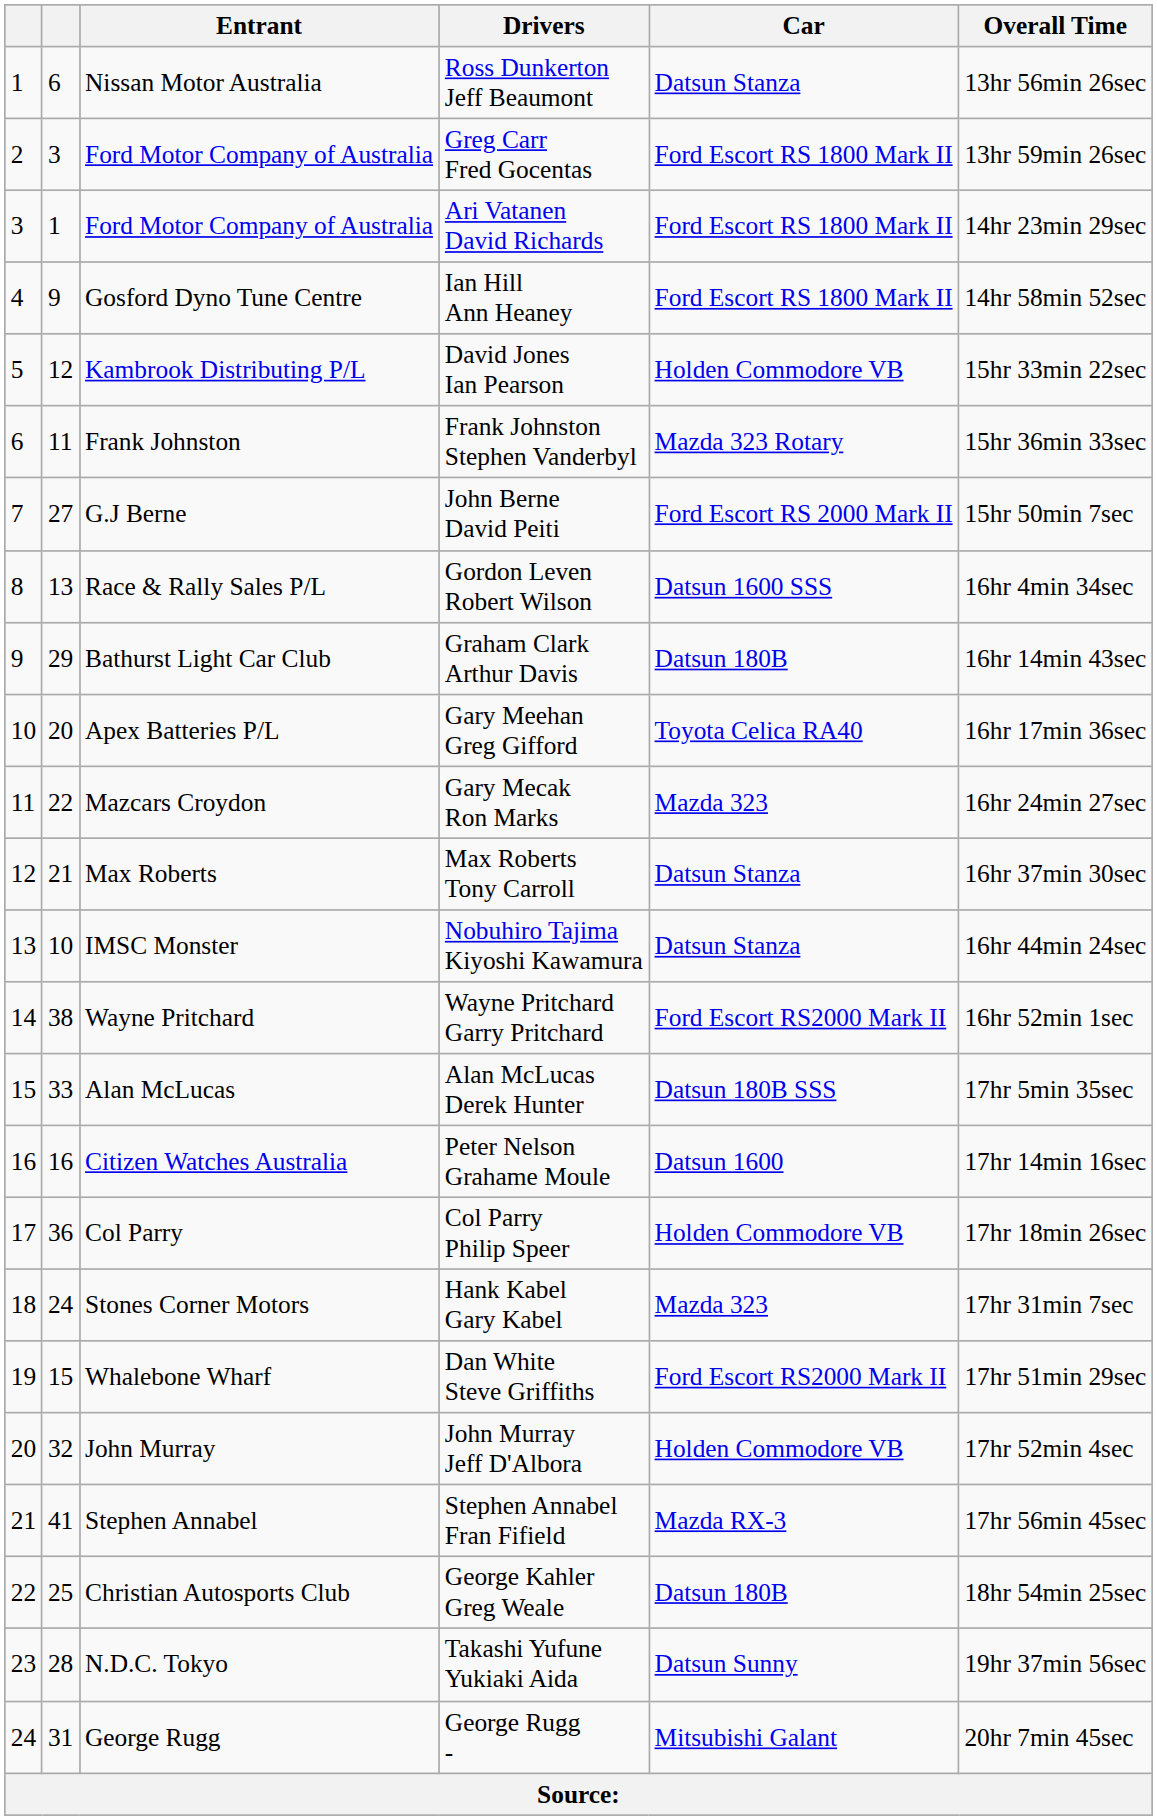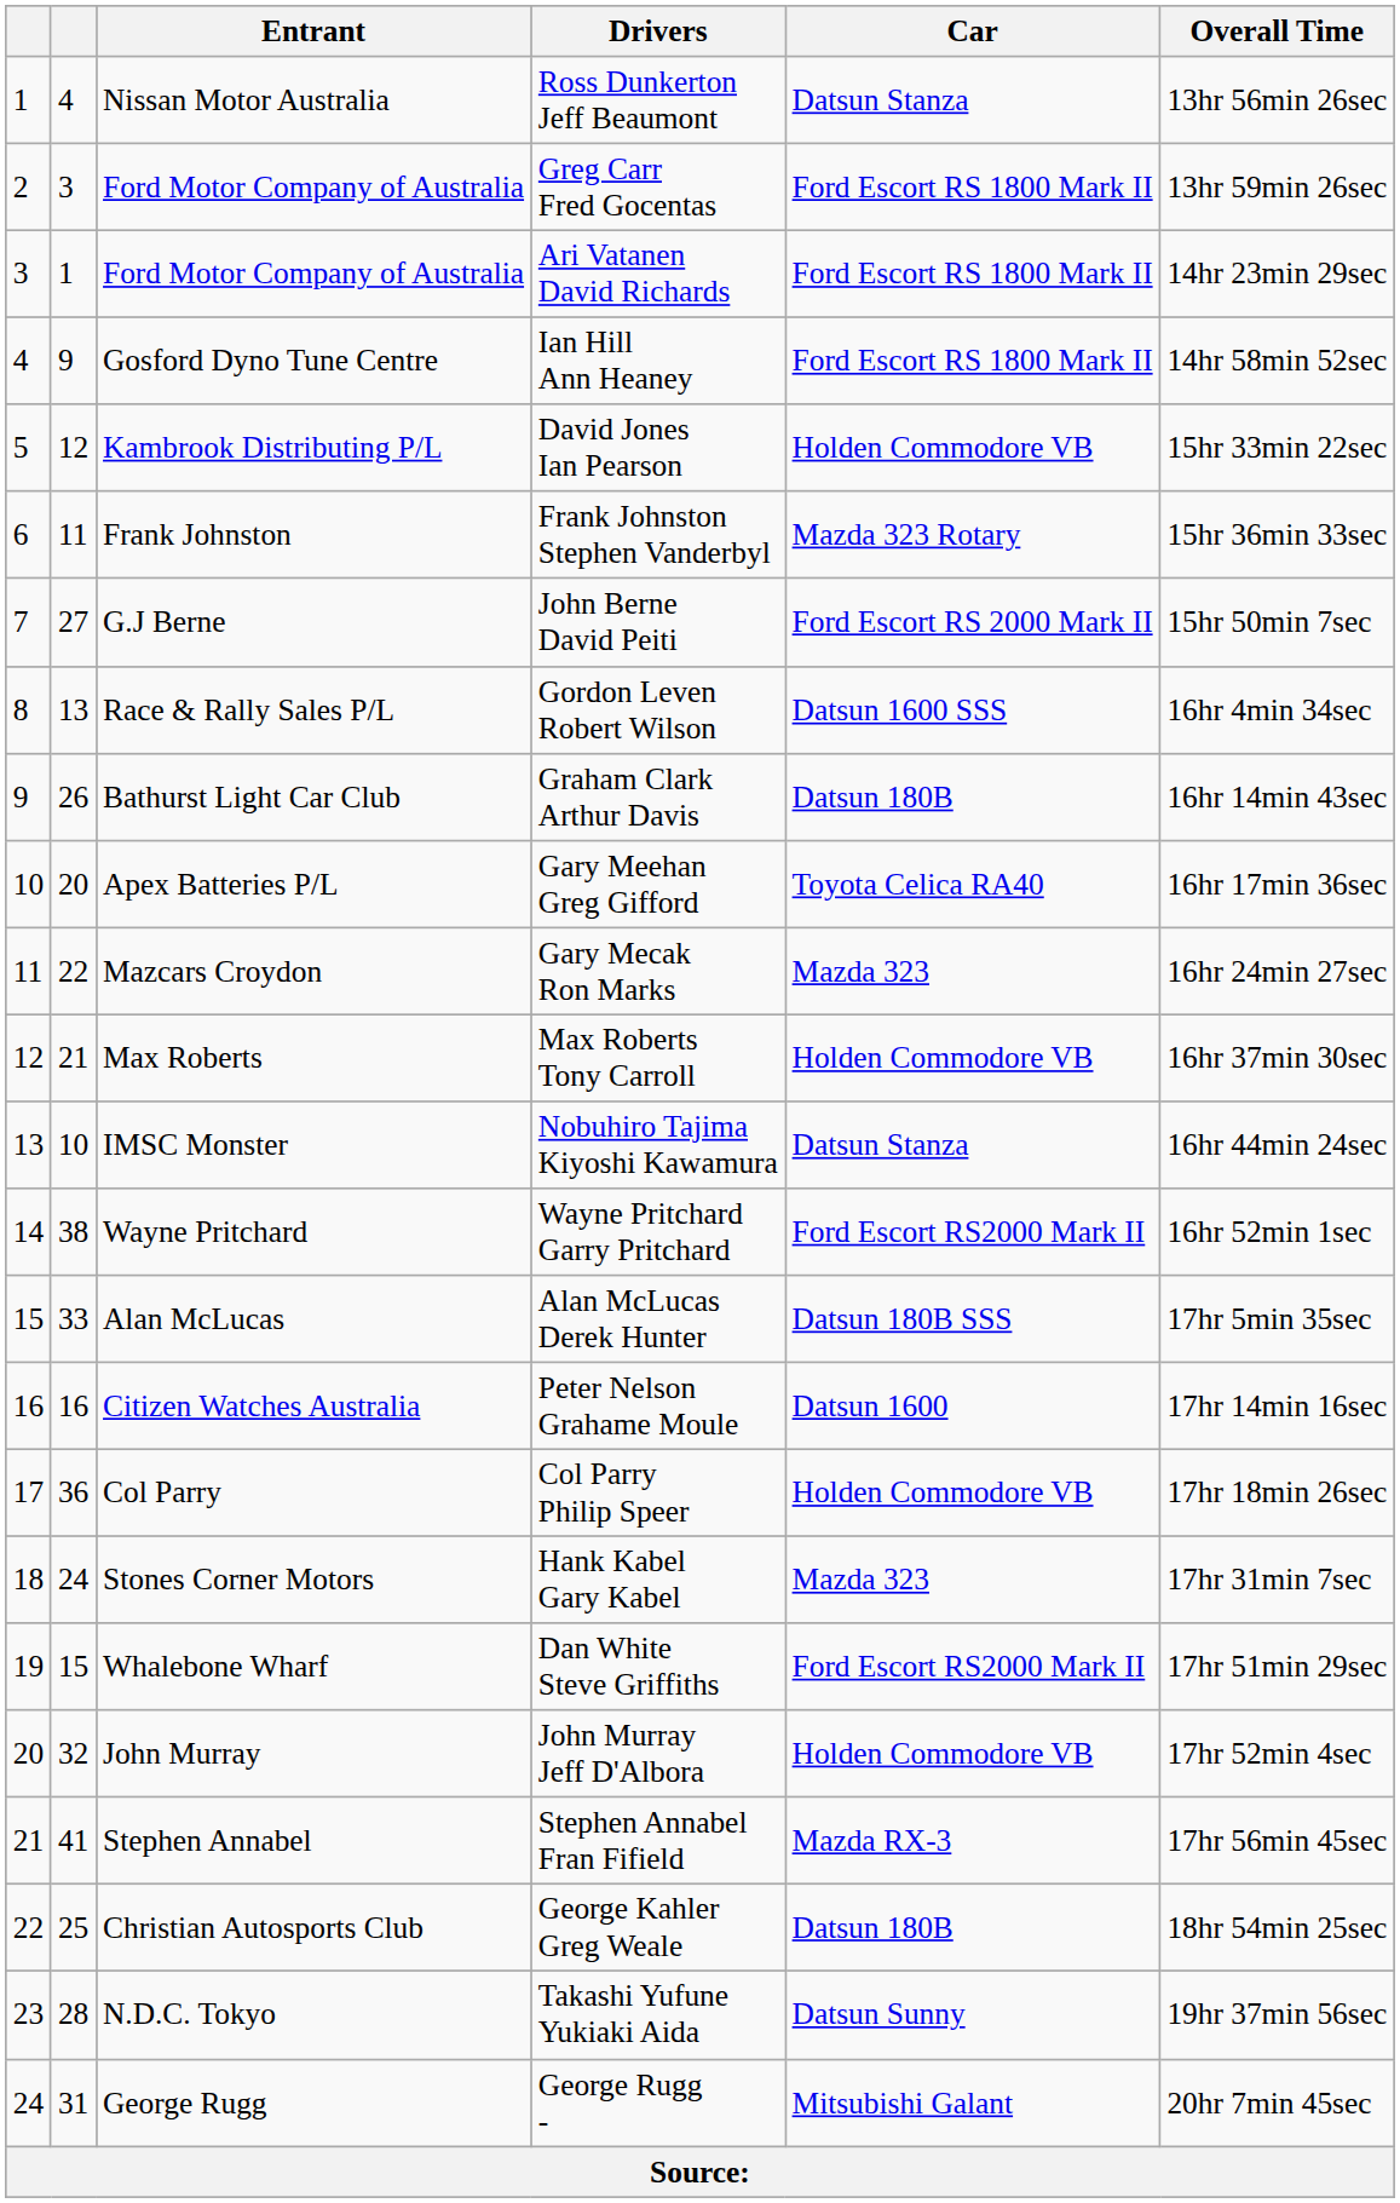Ross Dunkerton Jeff Beaumont | column 2: 6 -> 4
Graham Clark Arthur Davis | column 2: 29 -> 26
Max Roberts Tony Carroll | Car: Datsun Stanza -> Holden Commodore VB
